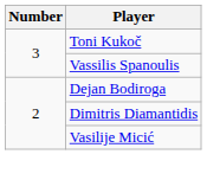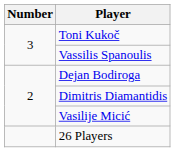+ row: 26 Players
